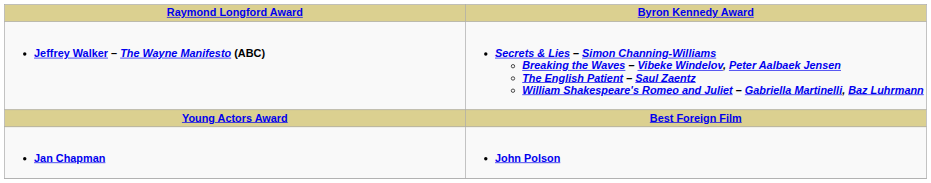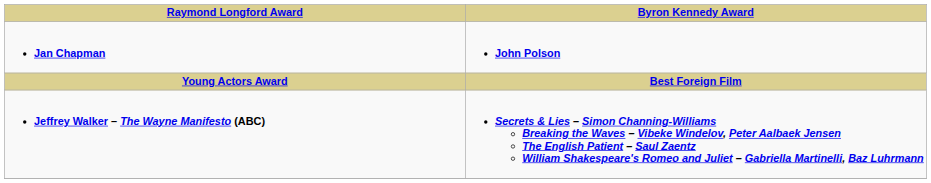rows swapped: Jan Chapman <-> Jeffrey Walker – The Wayne Manifesto (ABC)
